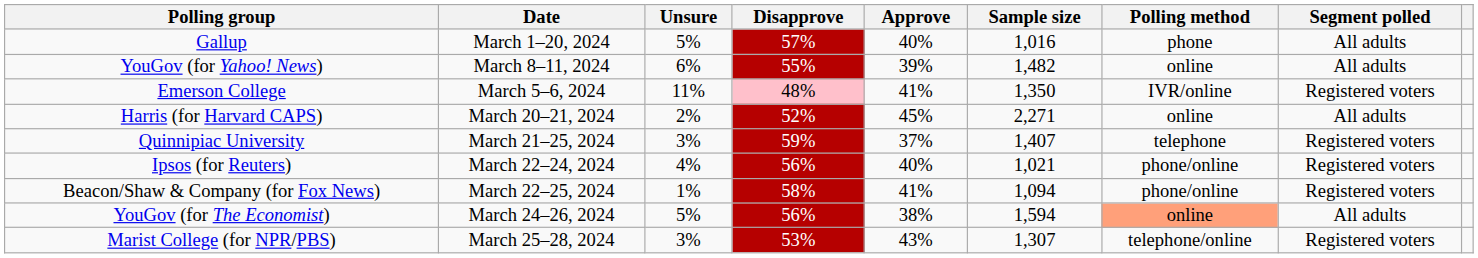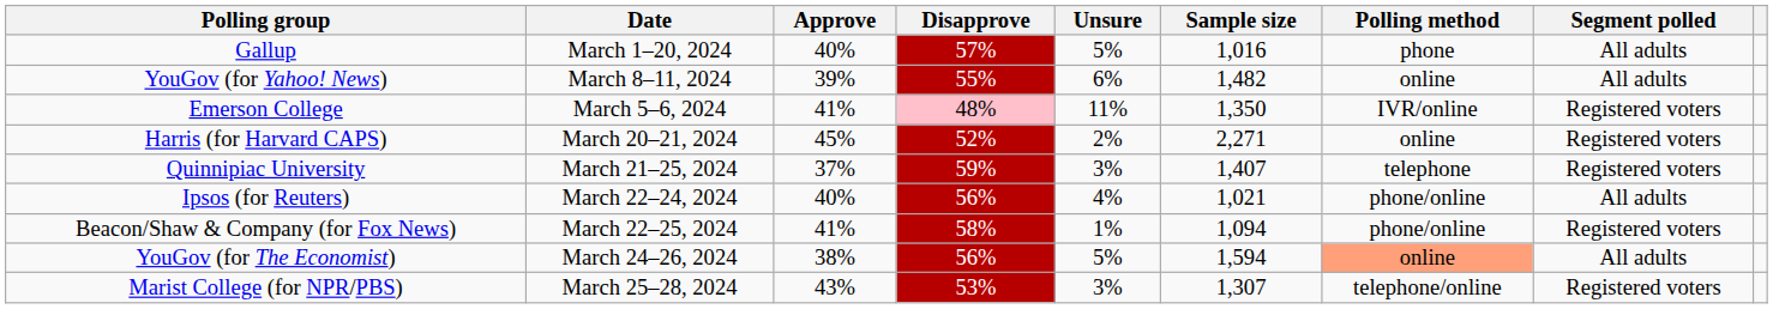columns swapped: Approve <-> Unsure
Harris (for Harvard CAPS) | Segment polled: All adults -> Registered voters
Ipsos (for Reuters) | Segment polled: Registered voters -> All adults
